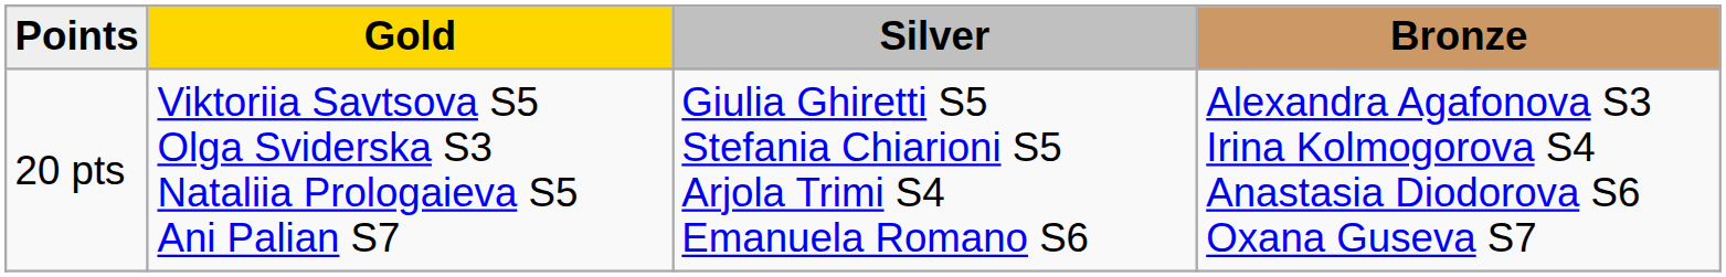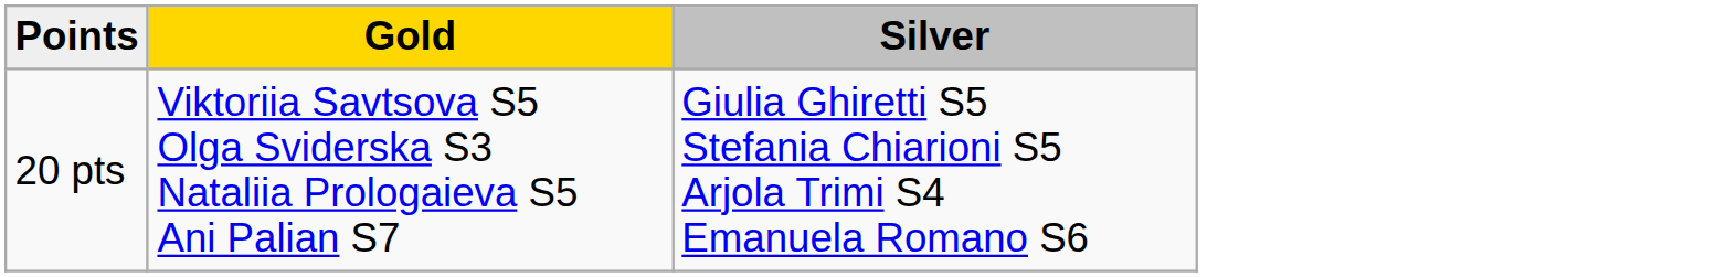- column: Bronze | Alexandra Agafonova S3 Irina Kolmogorova S4 Anastasia Diodorova S6 Oxana Guseva S7
